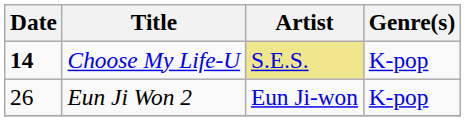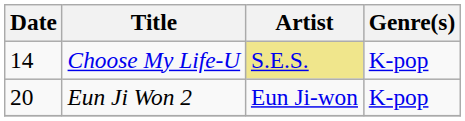Choose My Life-U | Date: bold -> normal
Eun Ji Won 2 | Date: 26 -> 20
